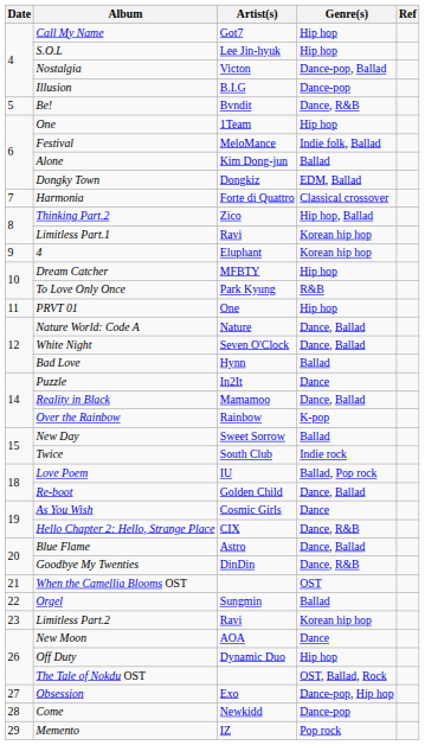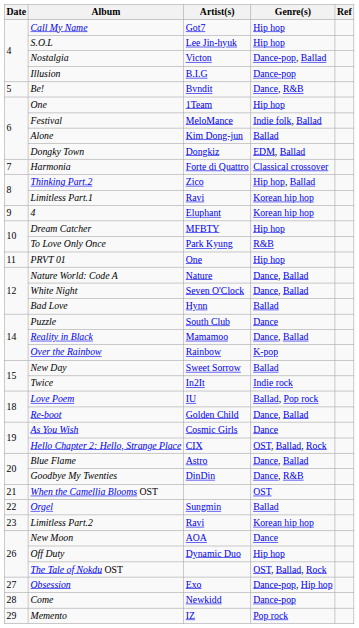Puzzle | Artist(s): In2It -> South Club
Twice | Artist(s): South Club -> In2It
Hello Chapter 2: Hello, Strange Place | Genre(s): Dance, R&B -> OST, Ballad, Rock
